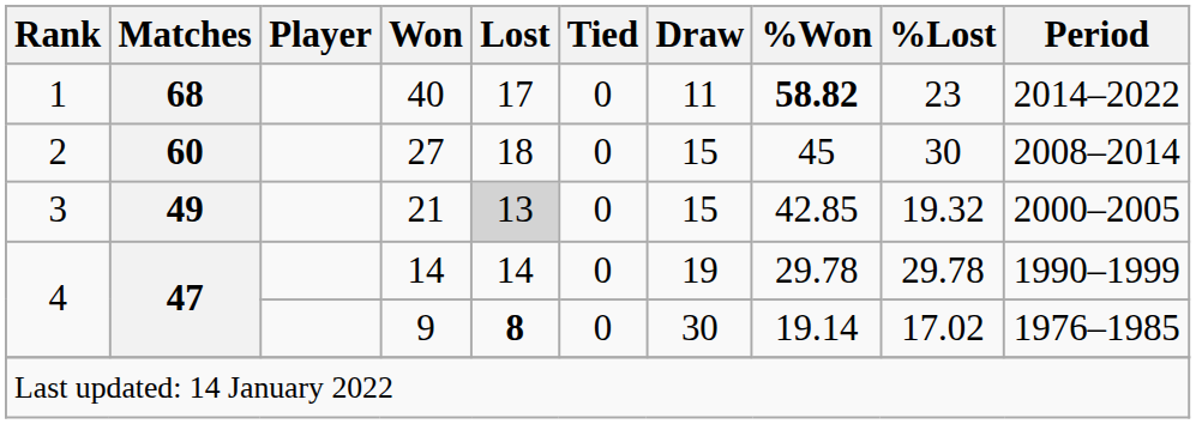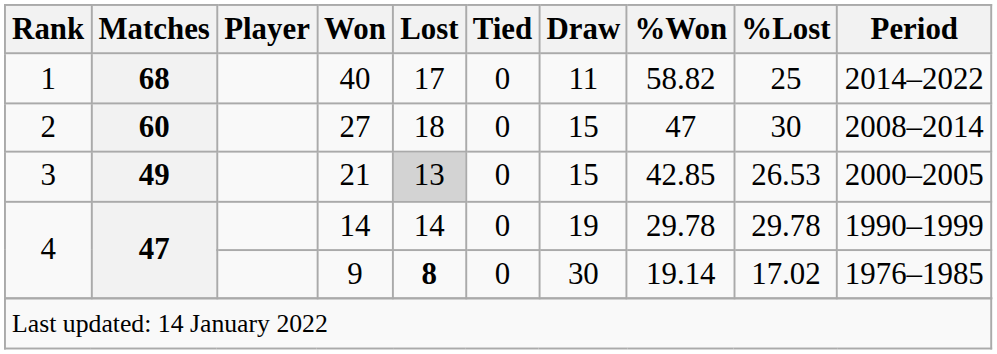40 | %Won: bold -> normal
40 | %Lost: 23 -> 25
27 | %Won: 45 -> 47
21 | %Lost: 19.32 -> 26.53
